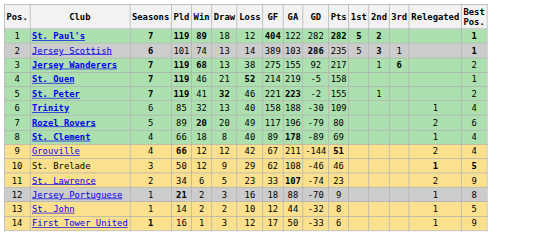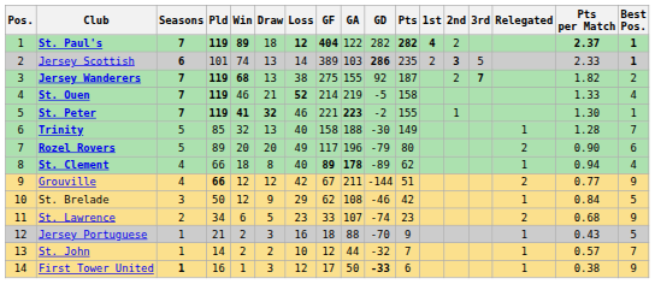+ column: Pts per Match | 2.37 | 2.33 | 1.82 | 1.33 | 1.30 | 1.28 | 0.90 | 0.94 | 0.77 | 0.84 | 0.68 | 0.43 | 0.57 | 0.38
St. Paul's | Loss: normal -> bold
St. Paul's | 1st: 5 -> 4
St. Paul's | 2nd: bold -> normal
Jersey Scottish | 1st: 5 -> 2
Jersey Scottish | 3rd: 1 -> 5
Jersey Wanderers | Pts: 217 -> 187
Jersey Wanderers | 2nd: 1 -> 2
Jersey Wanderers | 3rd: 6 -> 7
St. Ouen | Best Pos.: 1 -> 4
St. Peter | Win: normal -> bold
St. Peter | Best Pos.: 2 -> 1
Trinity | Seasons: 6 -> 5
Trinity | Pts: 109 -> 149
Trinity | Best Pos.: 4 -> 7
Rozel Rovers | Win: bold -> normal
St. Clement | GF: normal -> bold
St. Clement | Pts: 69 -> 62
Grouville | Pts: bold -> normal
Grouville | Best Pos.: 4 -> 9
St. Brelade | Pts: 46 -> 42
St. Brelade | Relegated: bold -> normal
St. Brelade | Best Pos.: bold -> normal
St. Lawrence | GA: bold -> normal
Jersey Portuguese | Pld: bold -> normal
Jersey Portuguese | Best Pos.: 8 -> 5
St. John | Pts: 8 -> 7
St. John | Best Pos.: 5 -> 7
First Tower United | GD: normal -> bold
